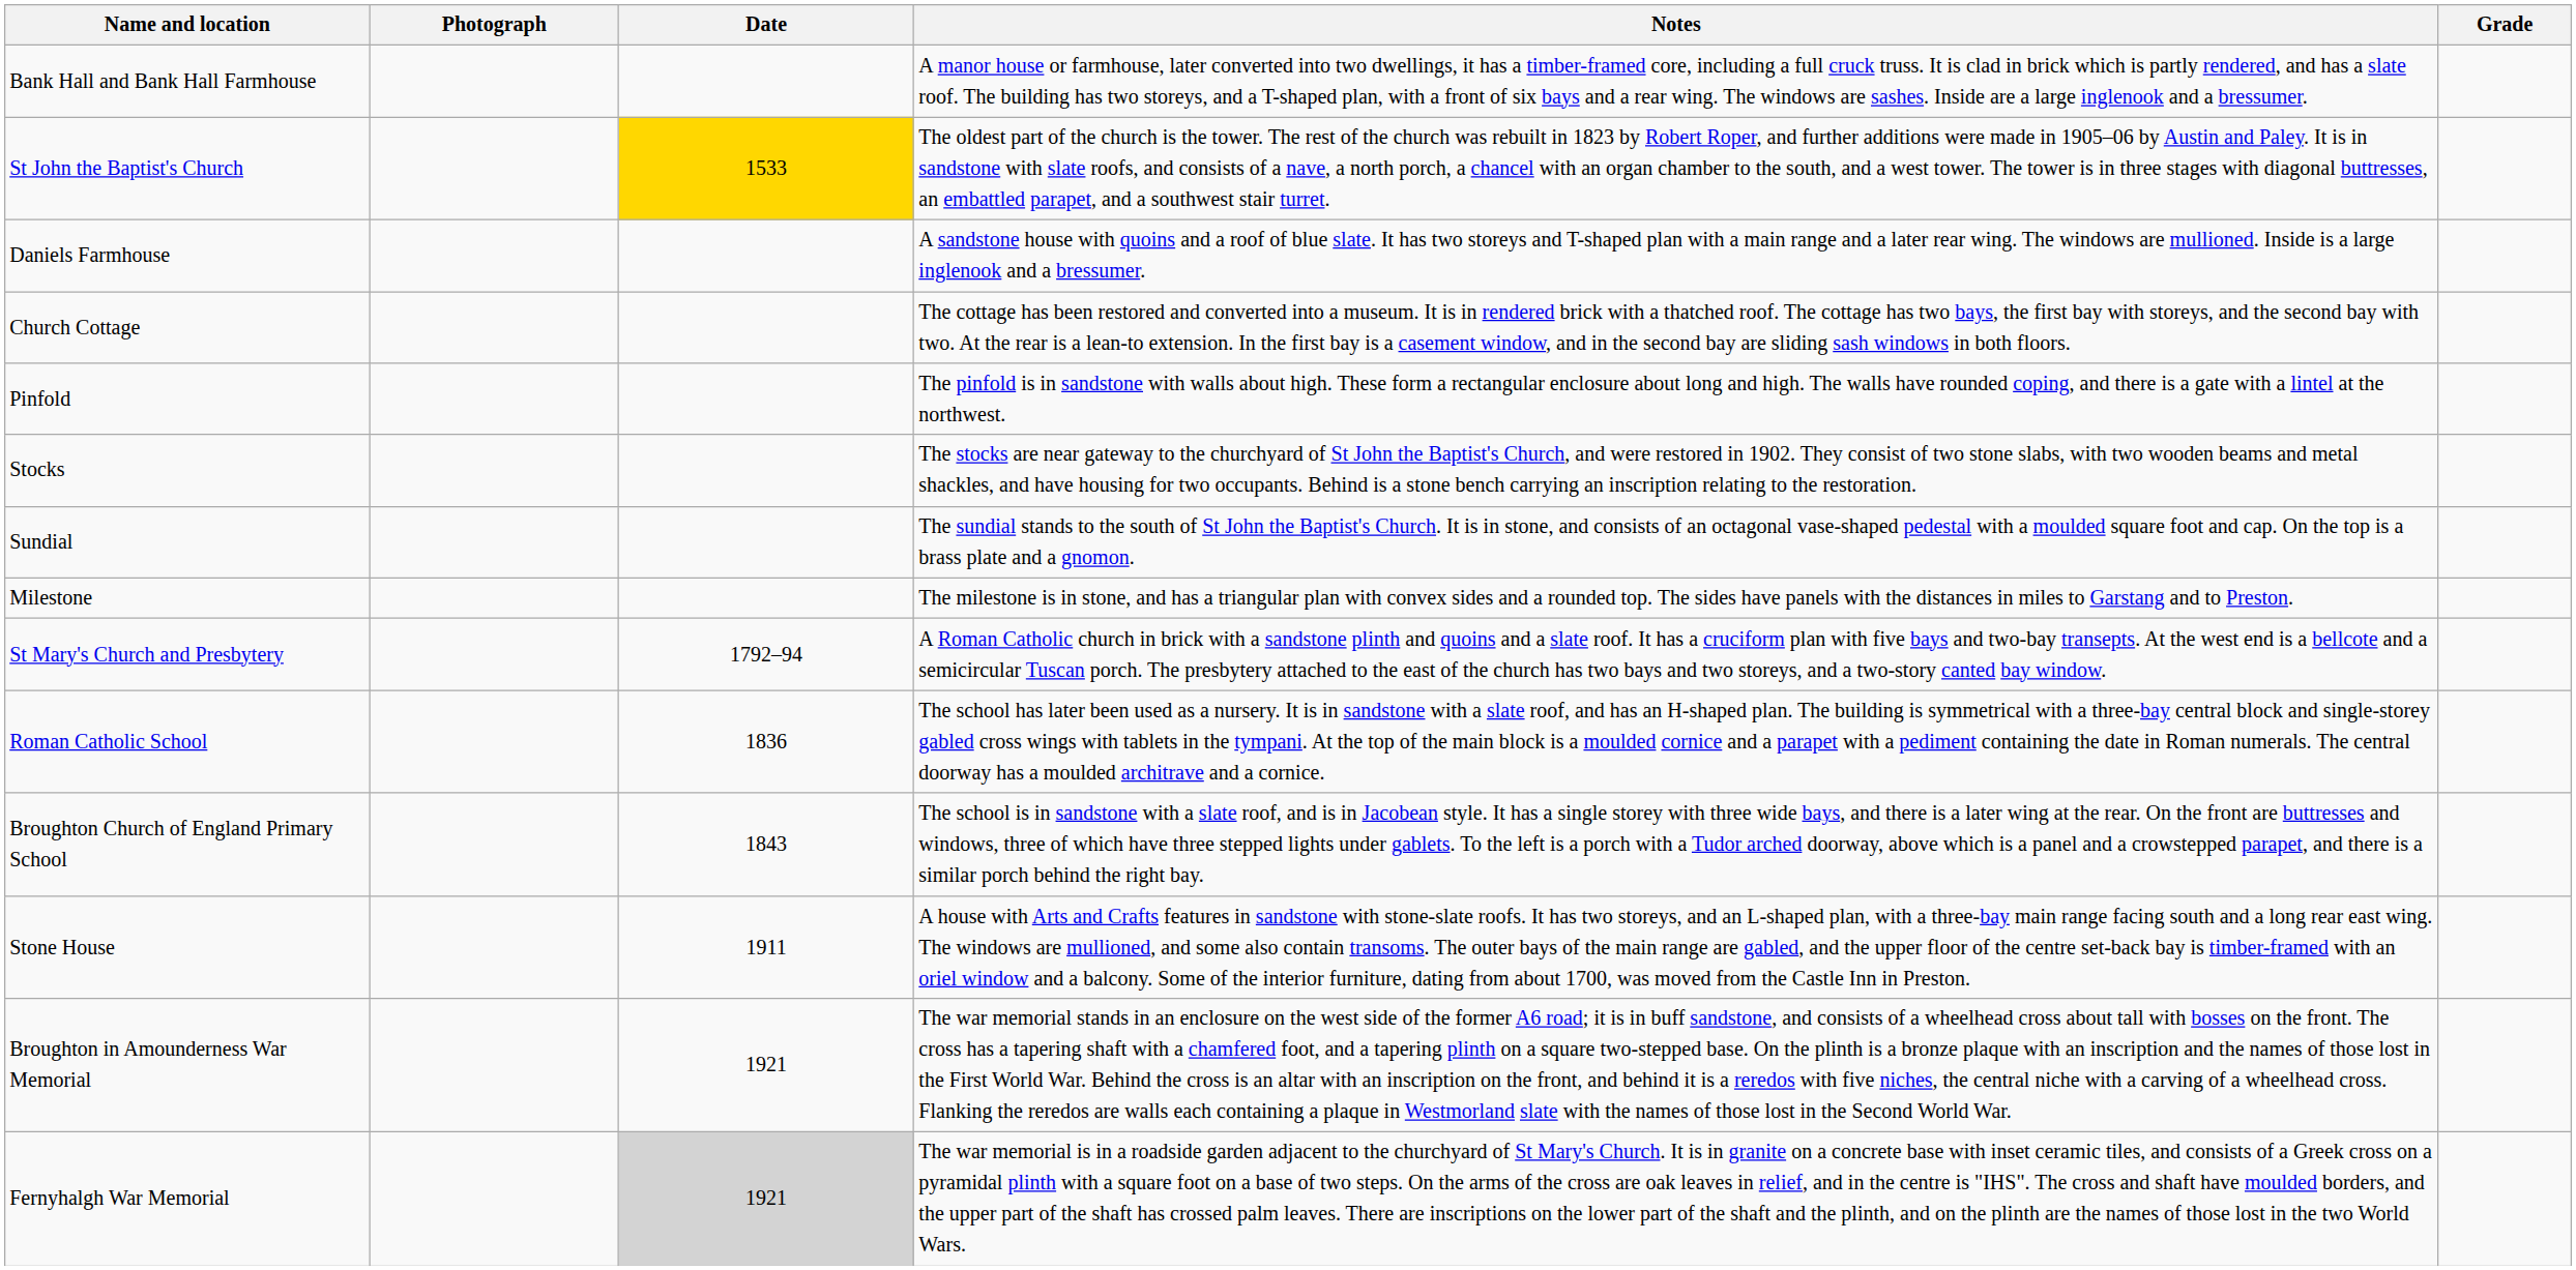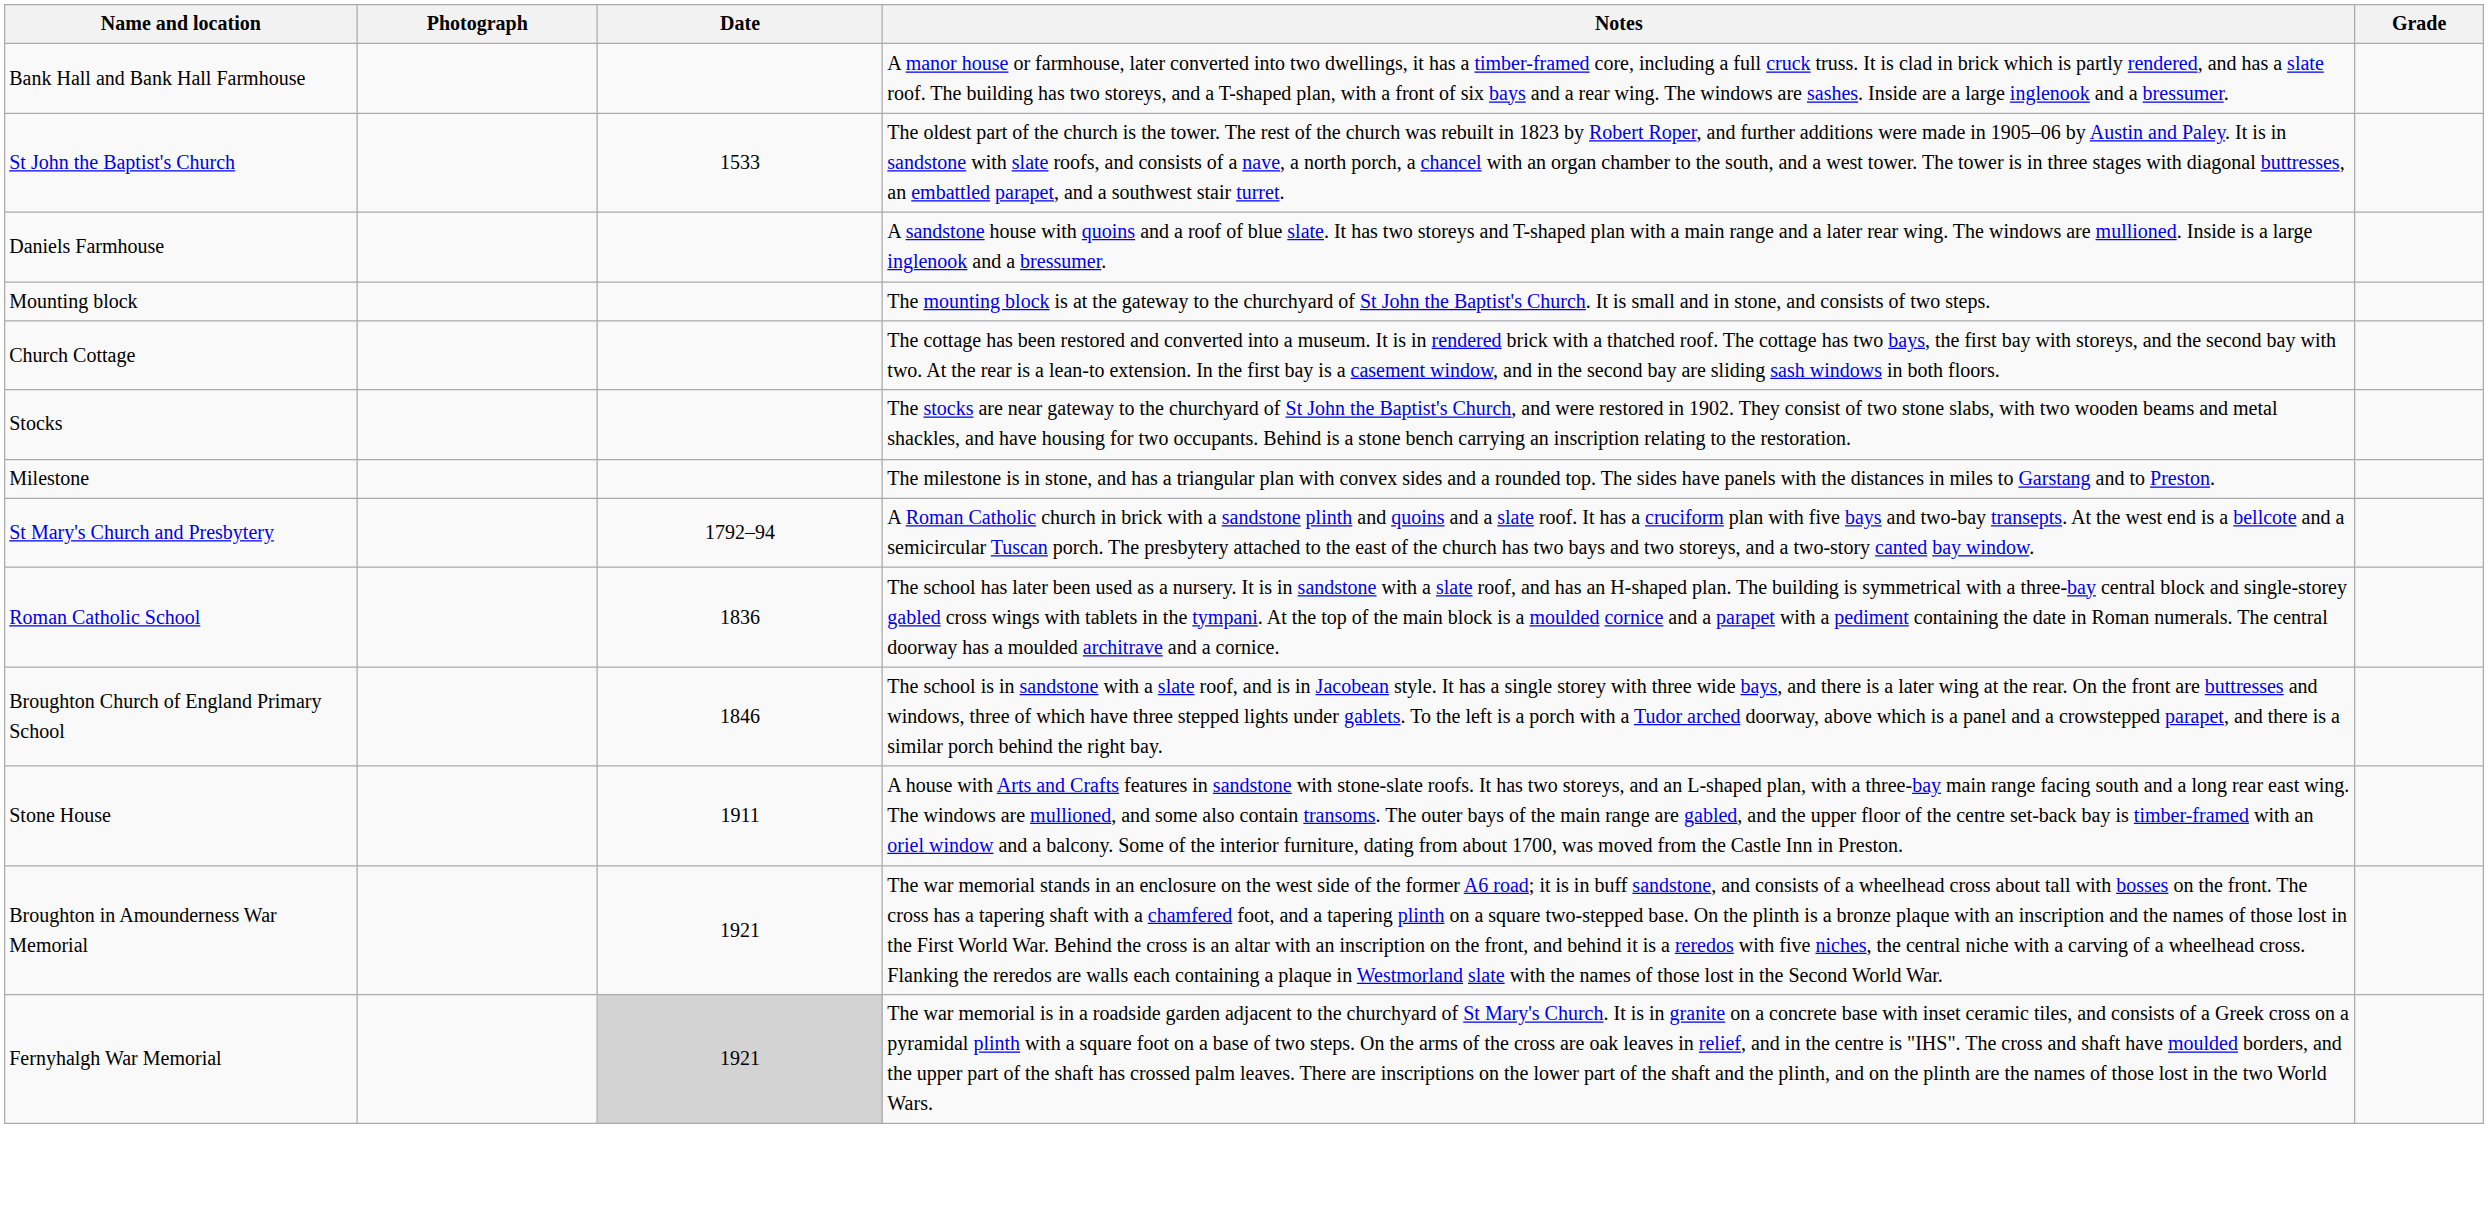St John the Baptist's Church | Date: gold background -> no background
+ row: Mounting block | The mounting block is at the gateway to the churchyard of St John the Baptist's Church. It is small and in stone, and consists of two steps.
- row: Pinfold | The pinfold is in sandstone with walls about high. These form a rectangular enclosure about long and high. The walls have rounded coping, and there is a gate with a lintel at the northwest.
- row: Sundial | The sundial stands to the south of St John the Baptist's Church. It is in stone, and consists of an octagonal vase-shaped pedestal with a moulded square foot and cap. On the top is a brass plate and a gnomon.
Broughton Church of England Primary School | Date: 1843 -> 1846
